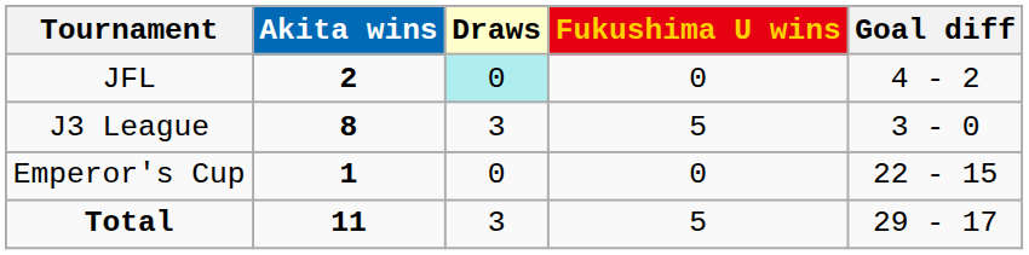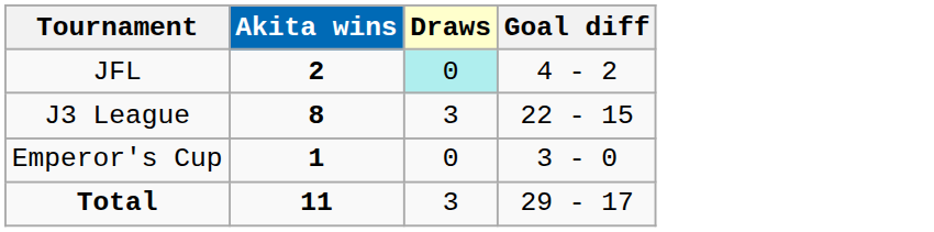- column: Fukushima U wins | 0 | 5 | 0 | 5
J3 League | Goal diff: 3 - 0 -> 22 - 15
Emperor's Cup | Goal diff: 22 - 15 -> 3 - 0
